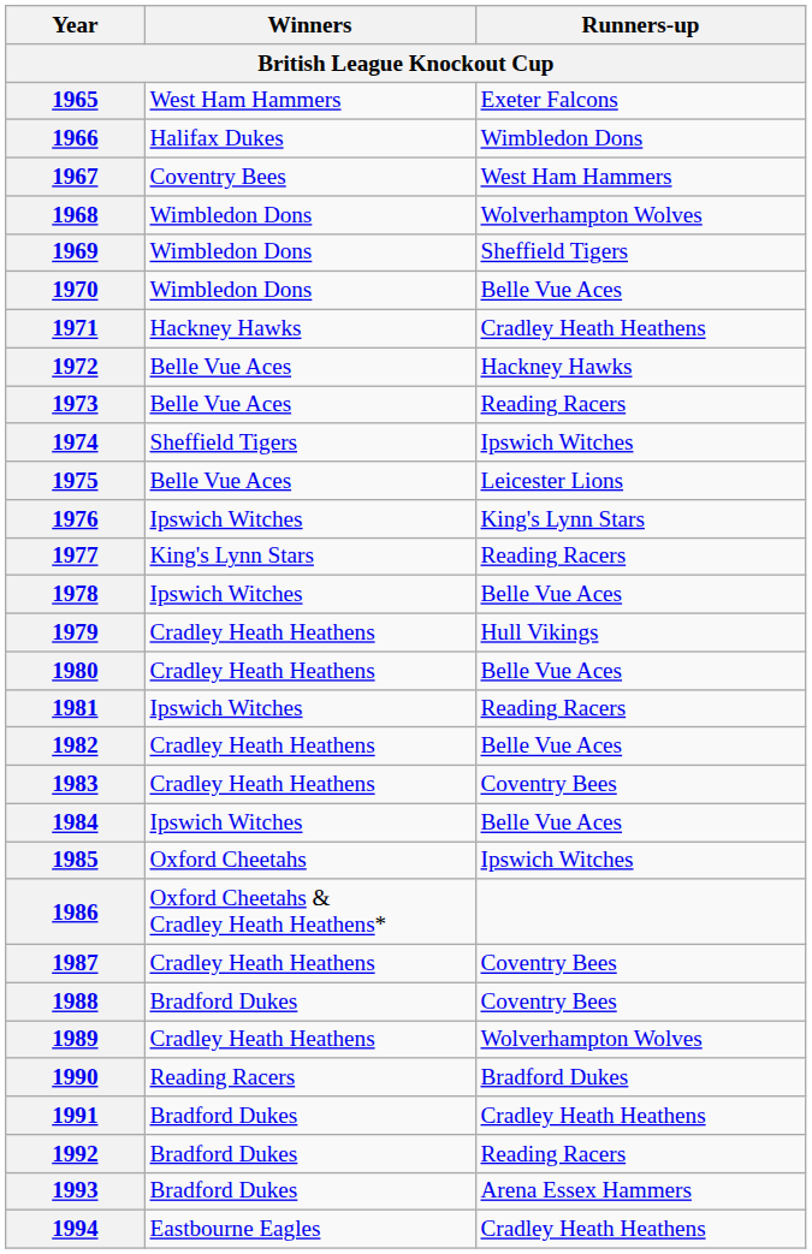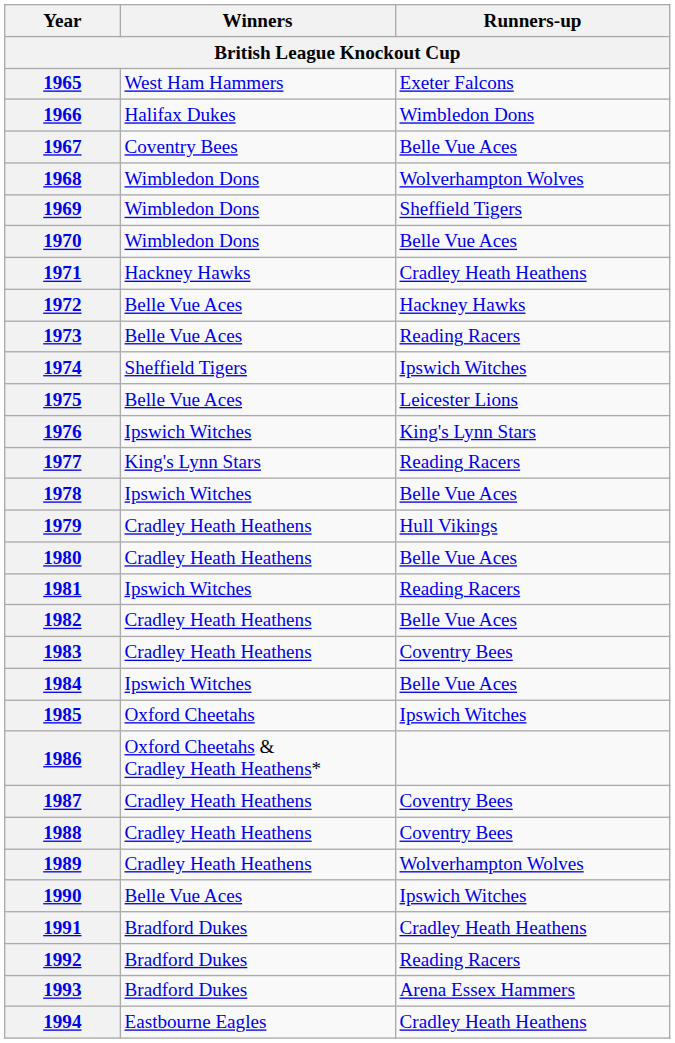1967 | Runners-up: West Ham Hammers -> Belle Vue Aces
1988 | Winners: Bradford Dukes -> Cradley Heath Heathens
1990 | Winners: Reading Racers -> Belle Vue Aces
1990 | Runners-up: Bradford Dukes -> Ipswich Witches
